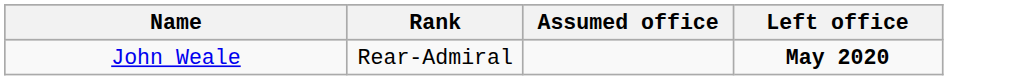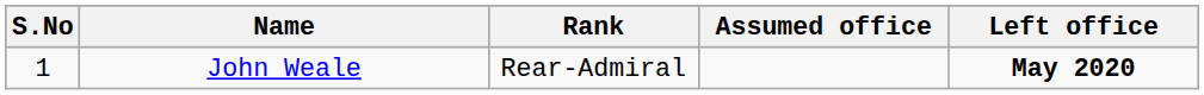+ column: S.No | 1
